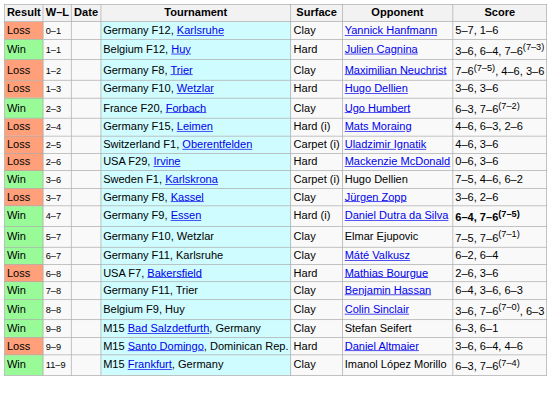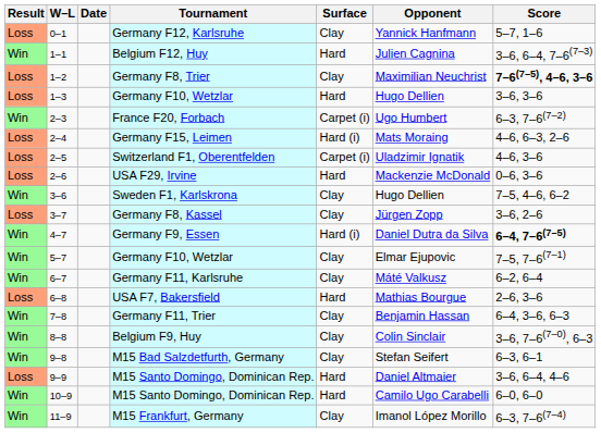Germany F8, Trier | Score: normal -> bold
France F20, Forbach | Surface: Clay -> Carpet (i)
Sweden F1, Karlskrona | Surface: Carpet (i) -> Clay
+ row: Win | 10–9 | M15 Santo Domingo, Dominican Rep. | Hard | Camilo Ugo Carabelli | 6–0, 6–0
